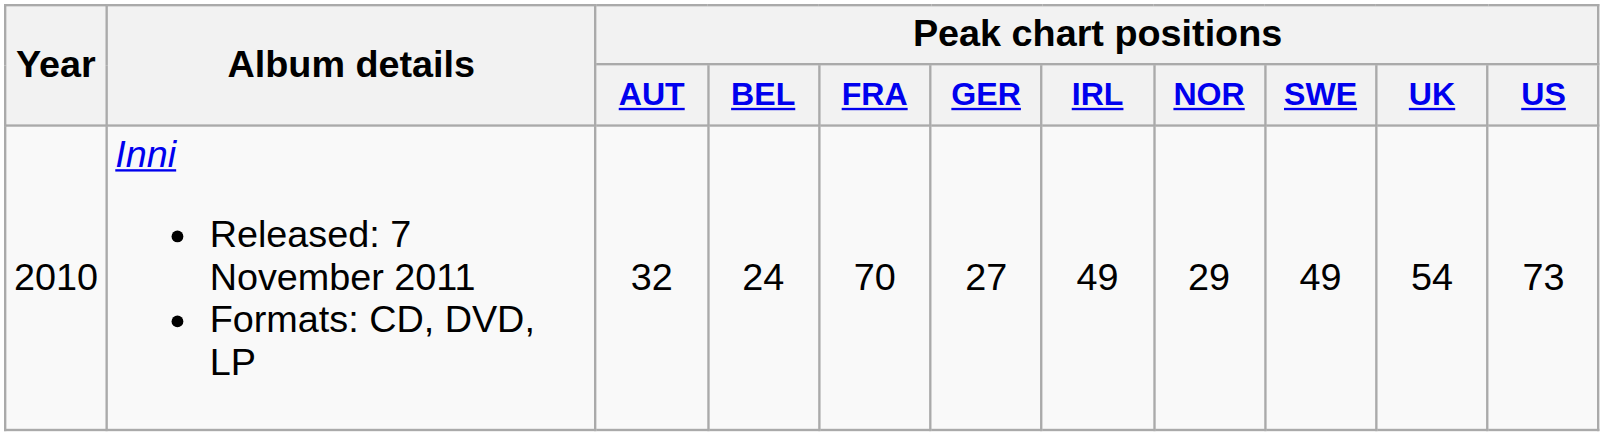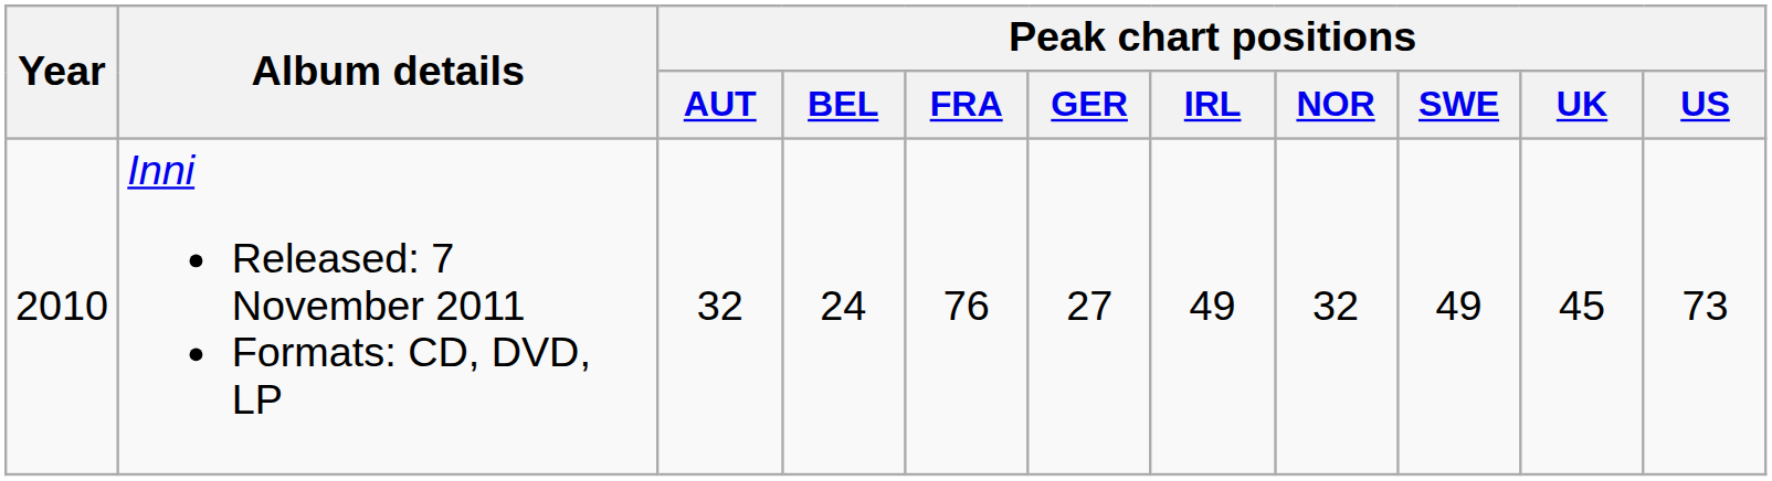Inni Released: 7 November 2011 Formats: CD, DVD, LP | Peak chart positions / FRA: 70 -> 76
Inni Released: 7 November 2011 Formats: CD, DVD, LP | Peak chart positions / NOR: 29 -> 32
Inni Released: 7 November 2011 Formats: CD, DVD, LP | Peak chart positions / UK: 54 -> 45
